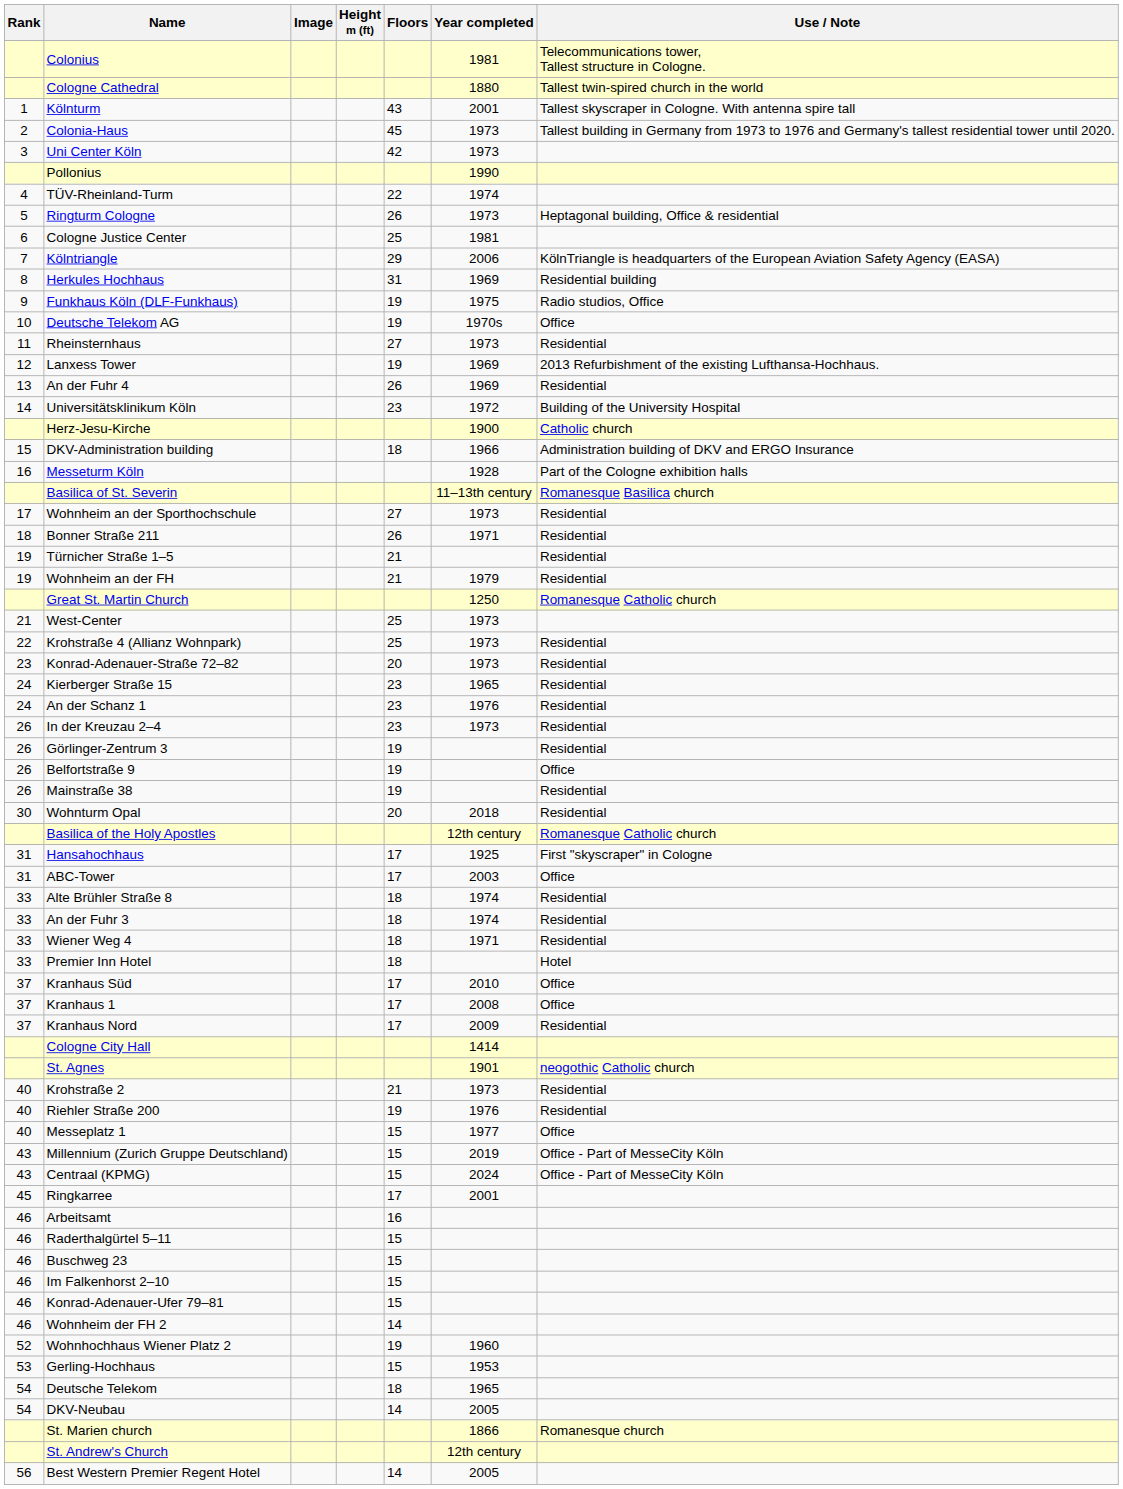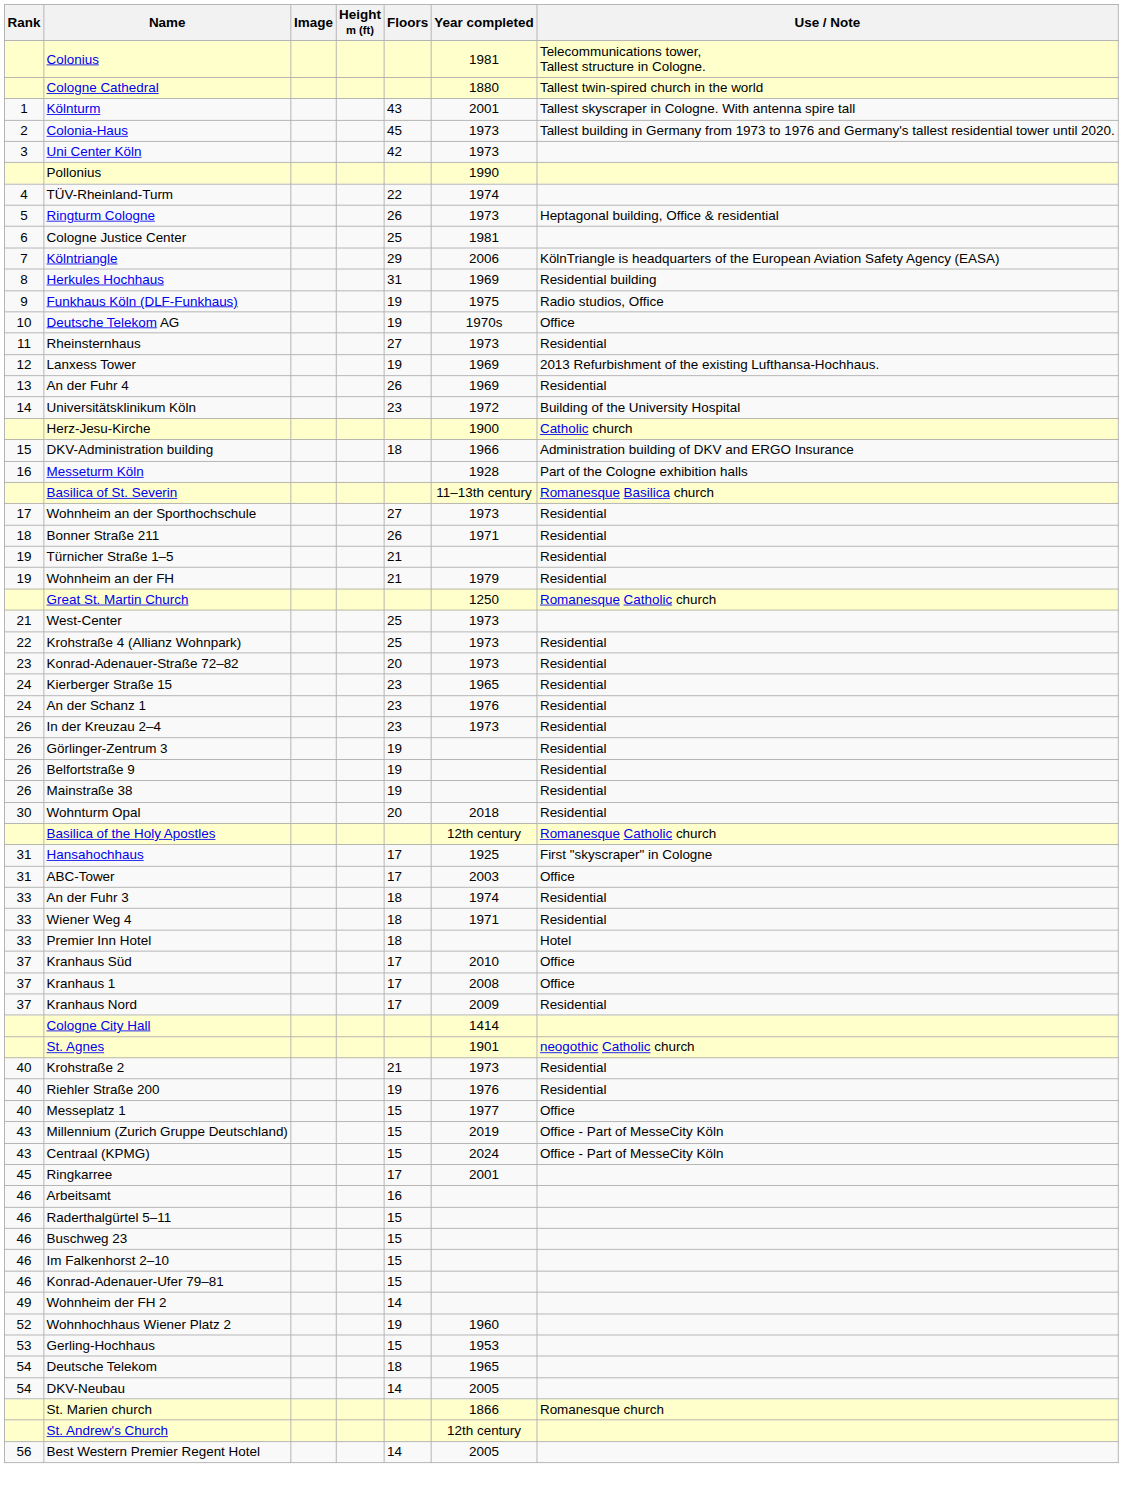Belfortstraße 9 | Use / Note: Office -> Residential
- row: 33 | Alte Brühler Straße 8 | 18 | 1974 | Residential
Wohnheim der FH 2 | Rank: 46 -> 49
